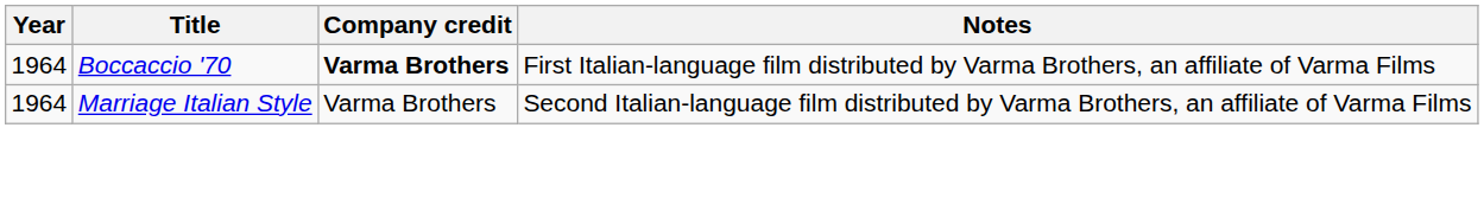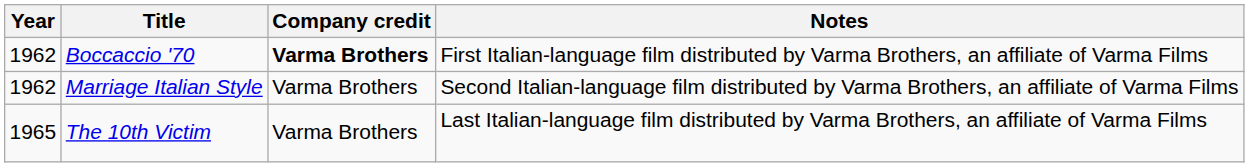Boccaccio '70 | Year: 1964 -> 1962
Marriage Italian Style | Year: 1964 -> 1962
+ row: 1965 | The 10th Victim | Varma Brothers | Last Italian-language film distributed by Varma Brothers, an affiliate of Varma Films
